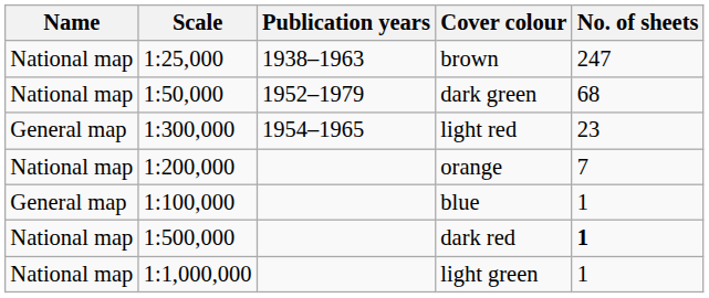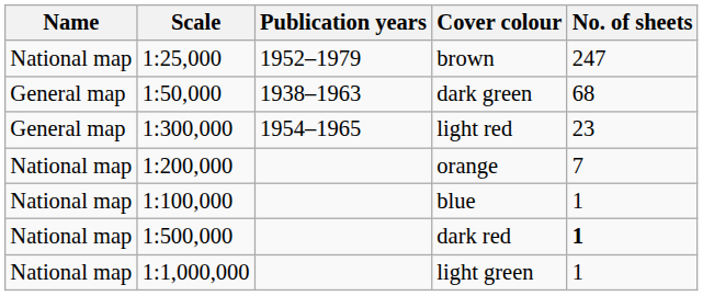brown | Publication years: 1938–1963 -> 1952–1979
dark green | Name: National map -> General map
dark green | Publication years: 1952–1979 -> 1938–1963
blue | Name: General map -> National map
